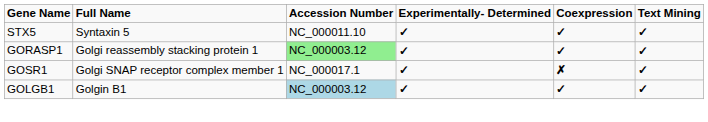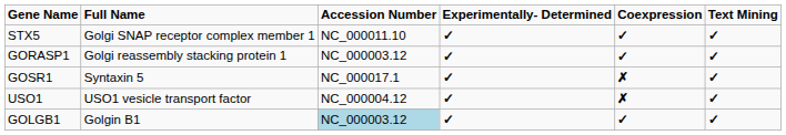STX5 | Full Name: Syntaxin 5 -> Golgi SNAP receptor complex member 1
GORASP1 | Accession Number: lightgreen background -> no background
GOSR1 | Full Name: Golgi SNAP receptor complex member 1 -> Syntaxin 5
+ row: USO1 | USO1 vesicle transport factor | NC_000004.12 | ✓ | ✗ | ✓
